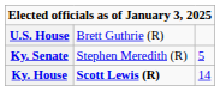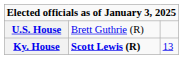- row: Ky. Senate | Stephen Meredith (R) | 5
Ky. House | column 3: 14 -> 13
